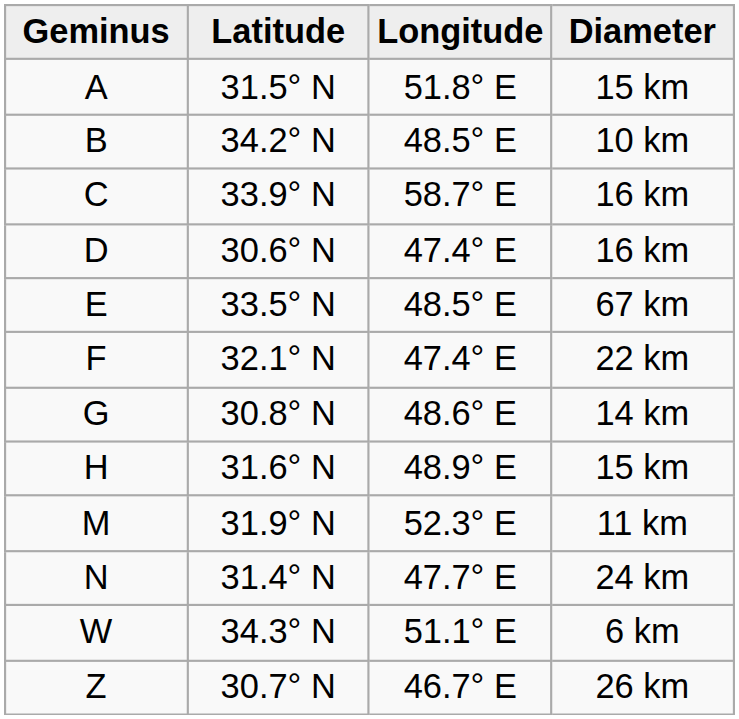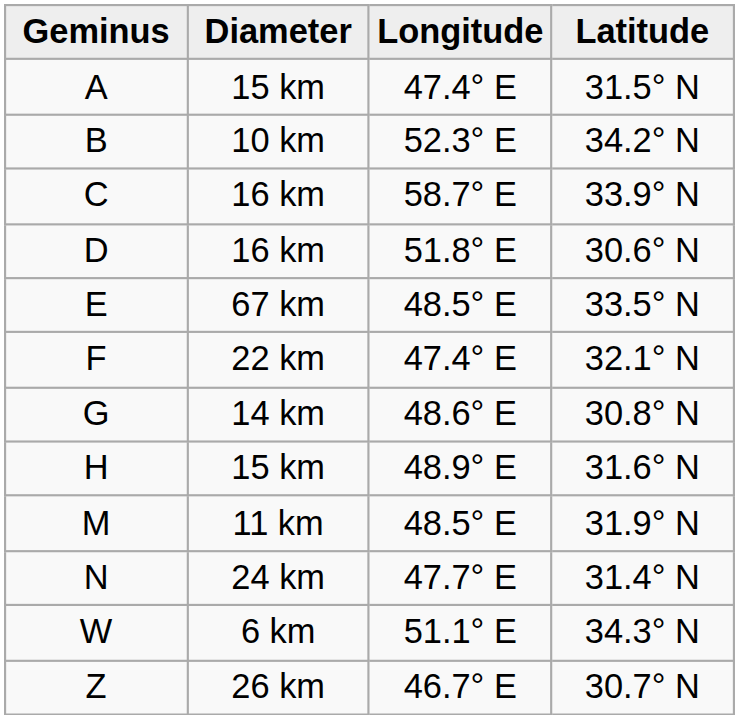columns swapped: Latitude <-> Diameter
A | Longitude: 51.8° E -> 47.4° E
B | Longitude: 48.5° E -> 52.3° E
D | Longitude: 47.4° E -> 51.8° E
M | Longitude: 52.3° E -> 48.5° E
